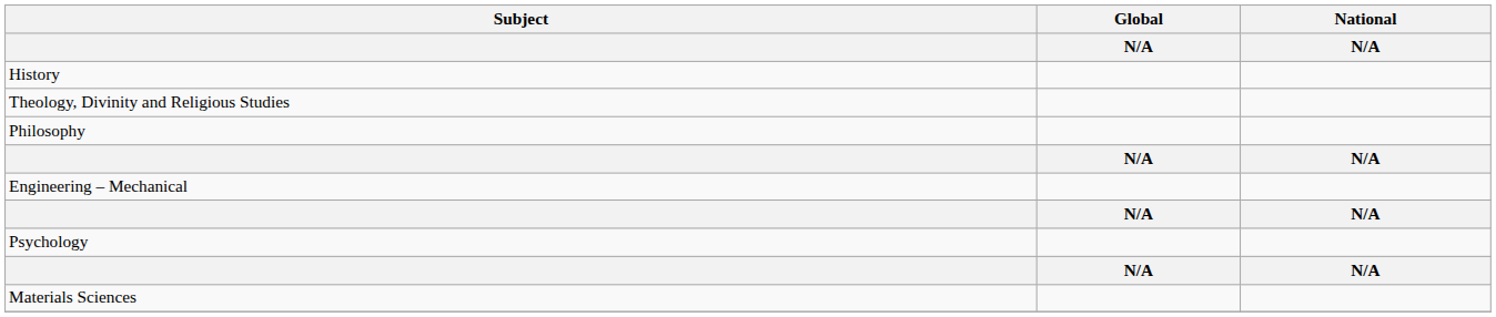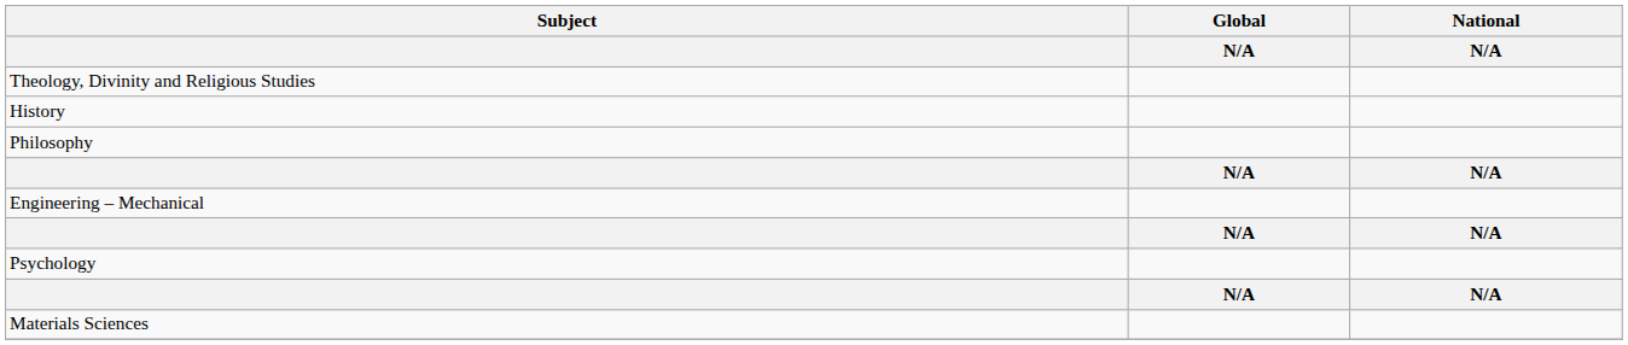rows swapped: Theology, Divinity and Religious Studies <-> History
